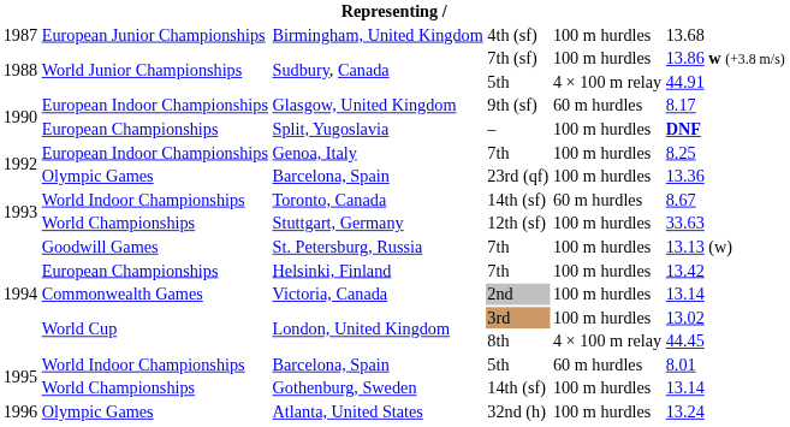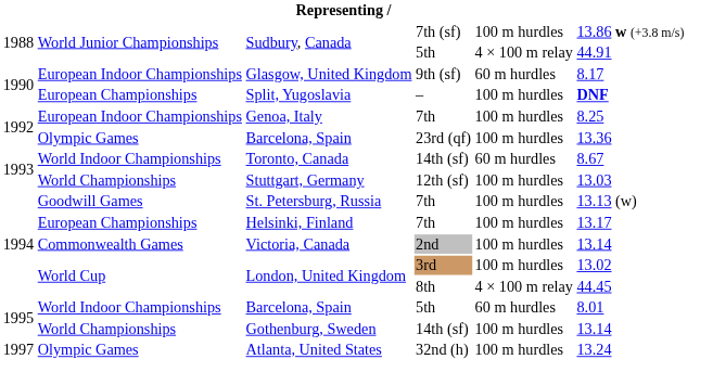- row: 1987 | European Junior Championships | Birmingham, United Kingdom | 4th (sf) | 100 m hurdles | 13.68
Stuttgart, Germany | column 6: 33.63 -> 13.03
Helsinki, Finland | column 6: 13.42 -> 13.17
Atlanta, United States | column 1: 1996 -> 1997
